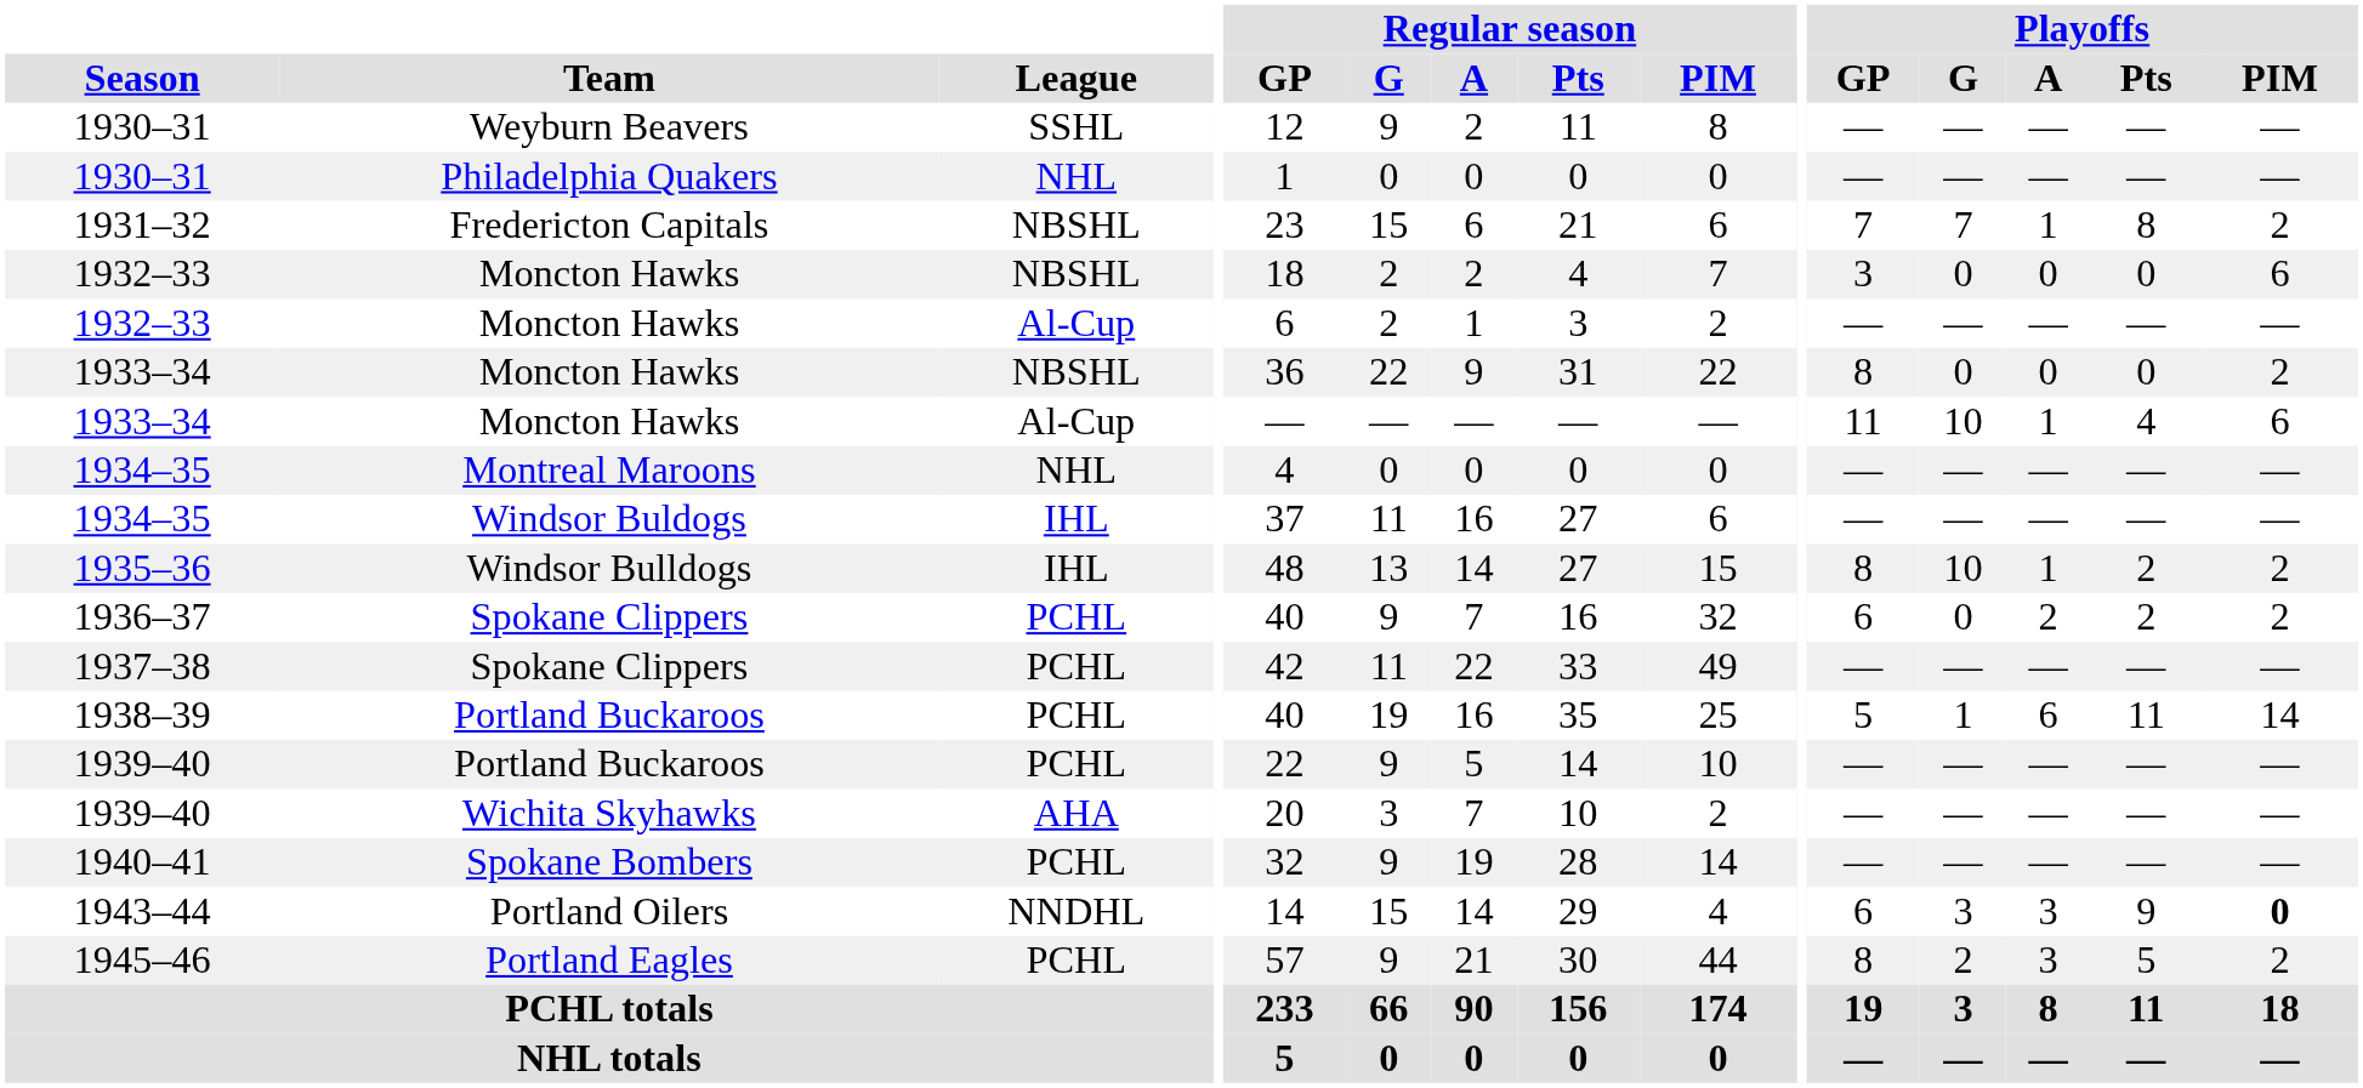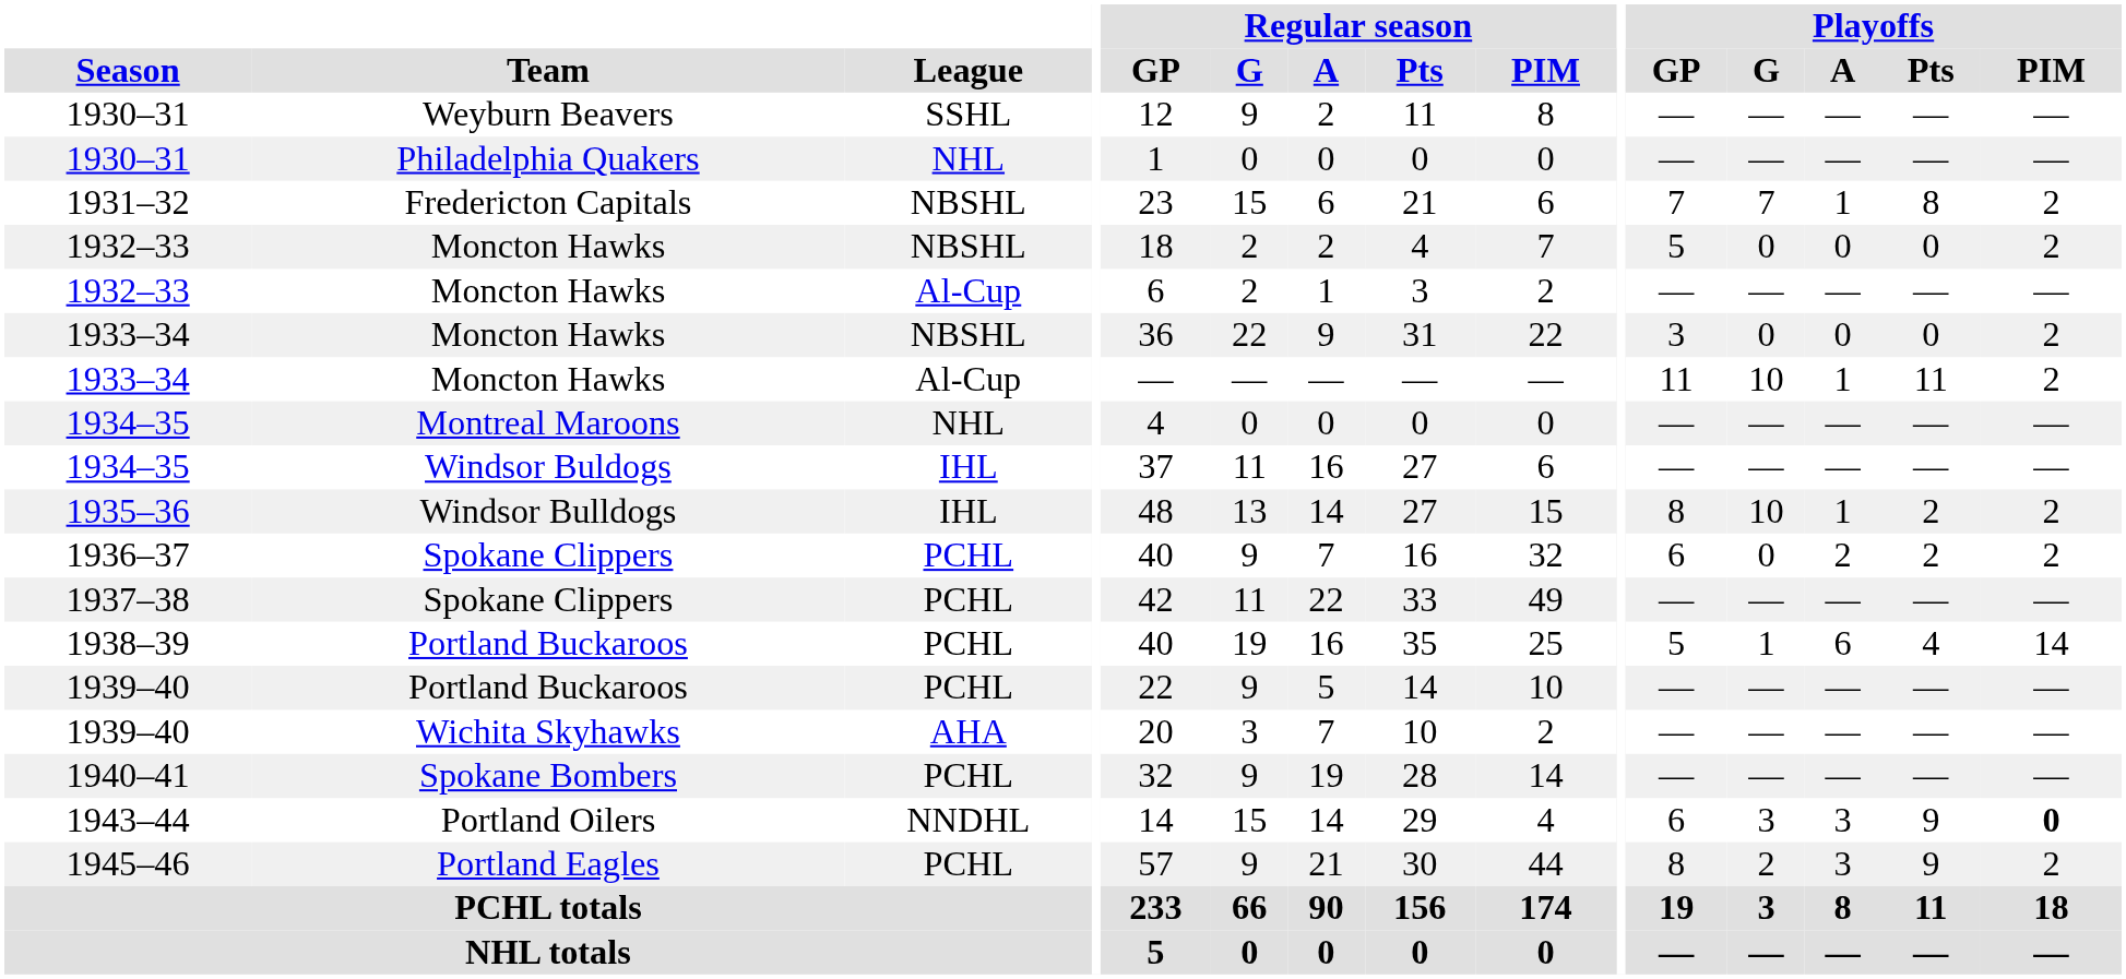1932–33 / NBSHL | Playoffs / GP: 3 -> 5
1932–33 / NBSHL | Playoffs / PIM: 6 -> 2
1933–34 / NBSHL | Playoffs / GP: 8 -> 3
1933–34 / Al-Cup | Playoffs / Pts: 4 -> 11
1933–34 / Al-Cup | Playoffs / PIM: 6 -> 2
1938–39 | Playoffs / Pts: 11 -> 4
1945–46 | Playoffs / Pts: 5 -> 9
